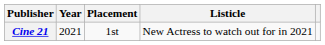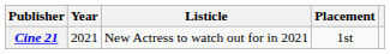columns swapped: Listicle <-> Placement
